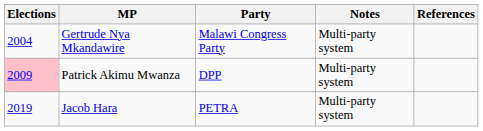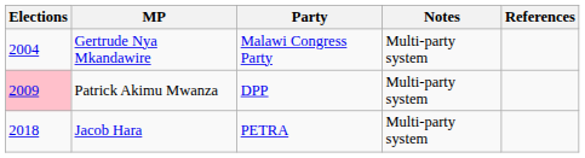Jacob Hara | Elections: 2019 -> 2018
